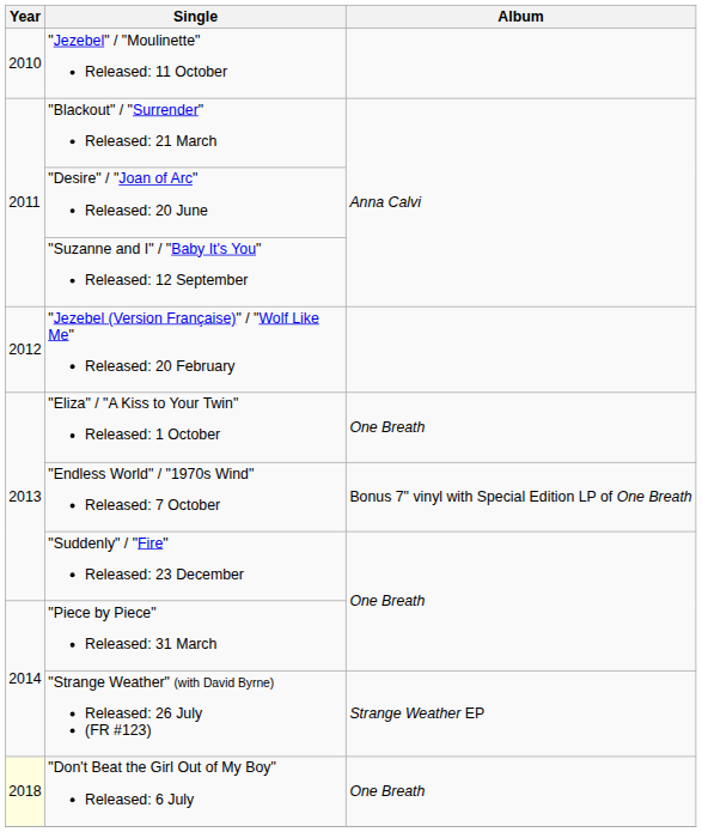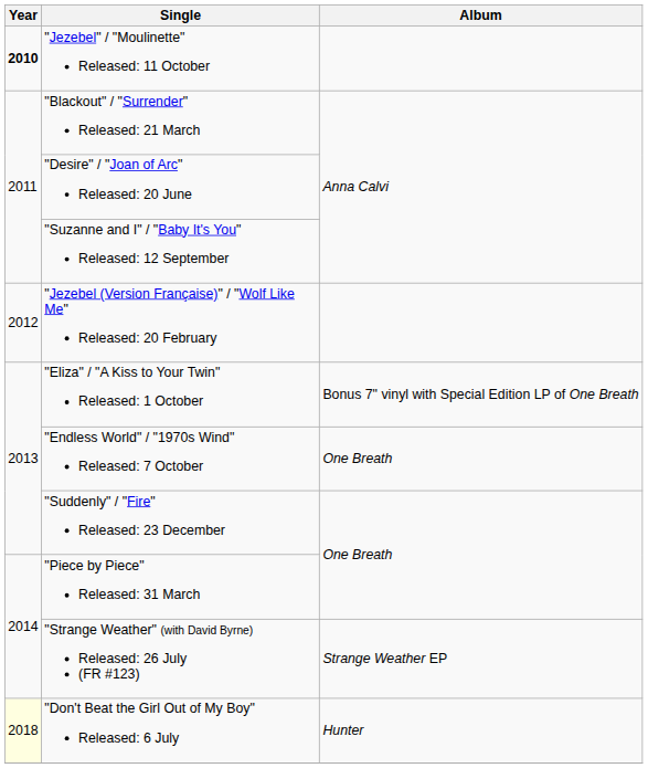"Jezebel" / "Moulinette" Released: 11 October | Year: normal -> bold
"Eliza" / "A Kiss to Your Twin" Released: 1 October | Album: One Breath -> Bonus 7" vinyl with Special Edition LP of One Breath
"Endless World" / "1970s Wind" Released: 7 October | Album: Bonus 7" vinyl with Special Edition LP of One Breath -> One Breath
"Don't Beat the Girl Out of My Boy" Released: 6 July | Album: One Breath -> Hunter
